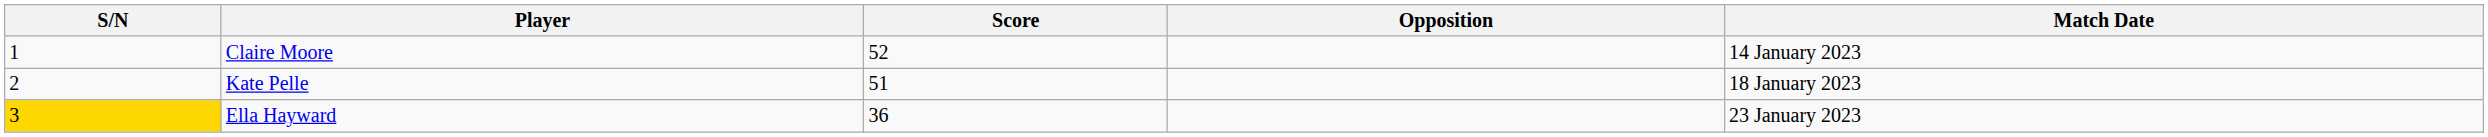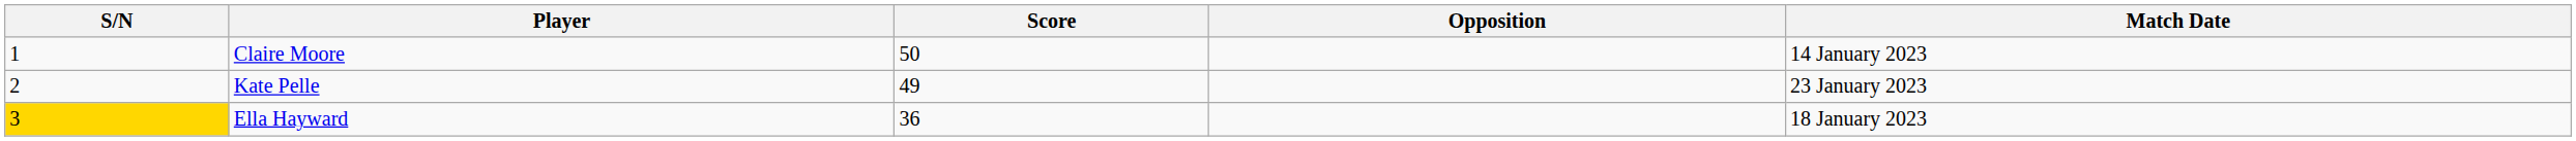Claire Moore | Score: 52 -> 50
Kate Pelle | Score: 51 -> 49
Kate Pelle | Match Date: 18 January 2023 -> 23 January 2023
Ella Hayward | Match Date: 23 January 2023 -> 18 January 2023
